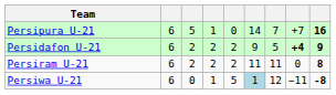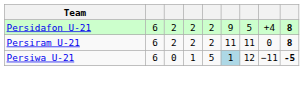- row: Persipura U-21 | 6 | 5 | 1 | 0 | 14 | 7 | +7 | 16
Persidafon U-21 | column 8: bold -> normal
Persidafon U-21 | column 9: 9 -> 8
Persiwa U-21 | column 9: -8 -> -5
